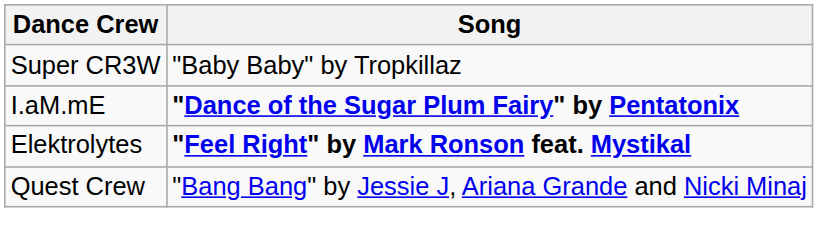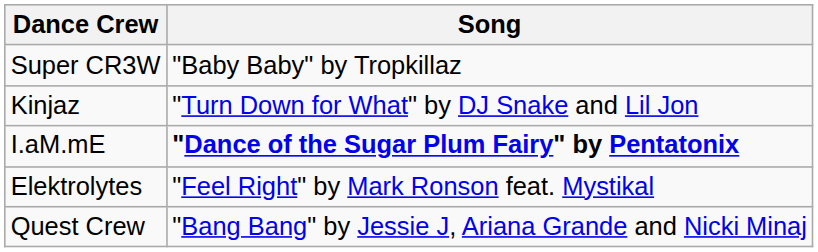+ row: Kinjaz | "Turn Down for What" by DJ Snake and Lil Jon
Elektrolytes | Song: bold -> normal
